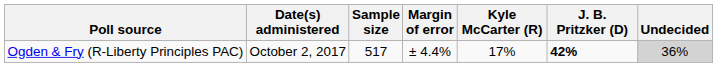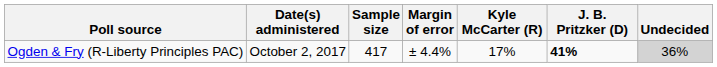Ogden & Fry (R-Liberty Principles PAC) | Sample size: 517 -> 417
Ogden & Fry (R-Liberty Principles PAC) | J. B. Pritzker (D): 42% -> 41%
